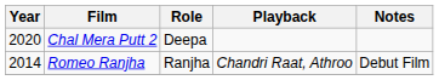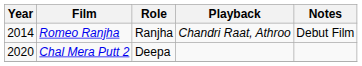rows swapped: Romeo Ranjha <-> Chal Mera Putt 2
